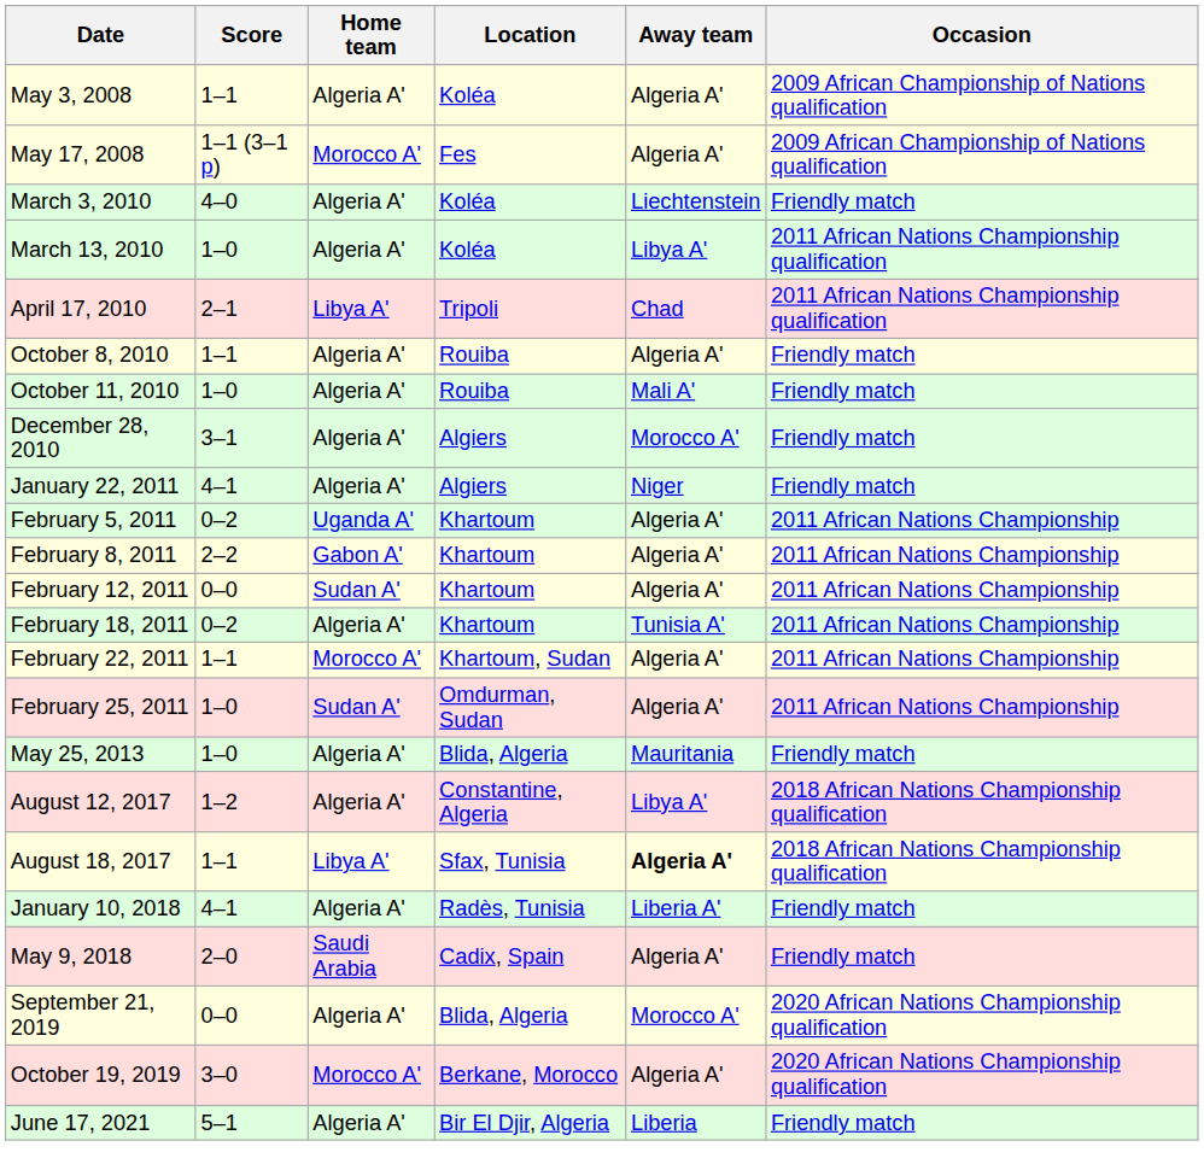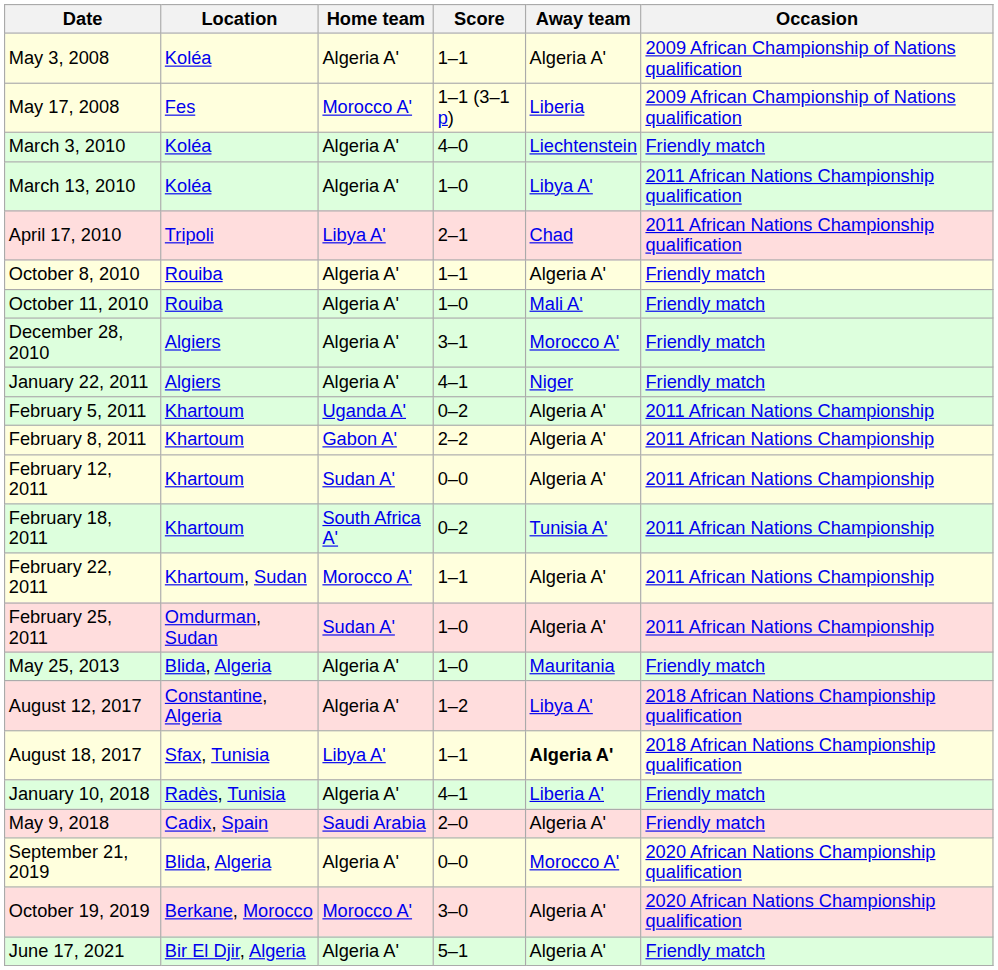columns swapped: Location <-> Score
May 17, 2008 | Away team: Algeria A' -> Liberia
February 18, 2011 | Home team: Algeria A' -> South Africa A'
June 17, 2021 | Away team: Liberia -> Algeria A'
